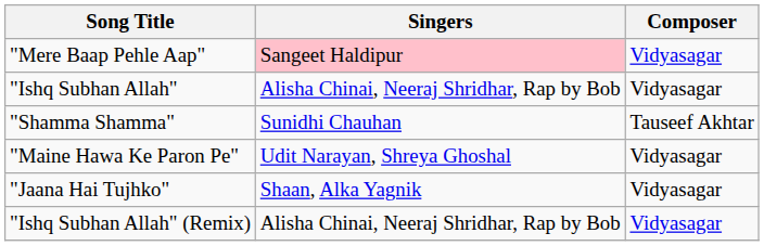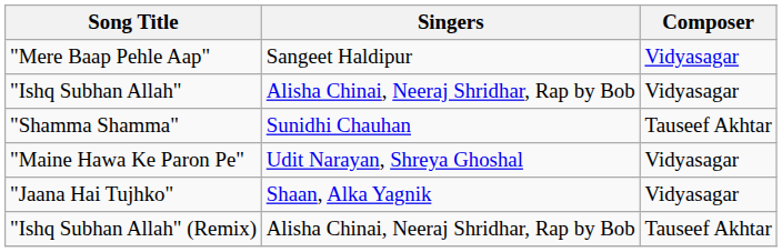"Mere Baap Pehle Aap" | Singers: pink background -> no background
"Ishq Subhan Allah" (Remix) | Composer: Vidyasagar -> Tauseef Akhtar
